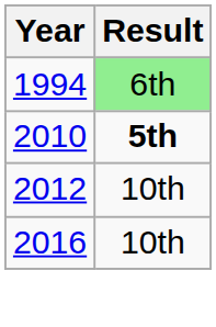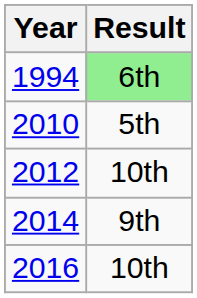2010 | Result: bold -> normal
+ row: 2014 | 9th
